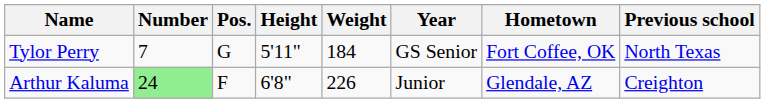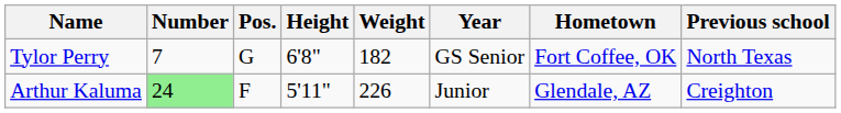Tylor Perry | Height: 5'11" -> 6'8"
Tylor Perry | Weight: 184 -> 182
Arthur Kaluma | Height: 6'8" -> 5'11"
